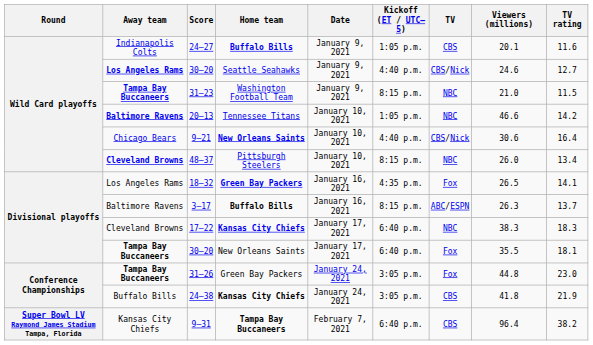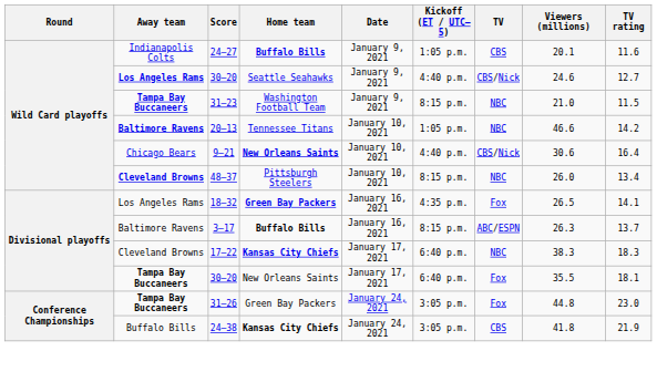- row: Super Bowl LV Raymond James Stadium Tampa, Florida | Kansas City Chiefs | 9–31 | Tampa Bay Buccaneers | February 7, 2021 | 6:40 p.m. | CBS | 96.4 | 38.2
